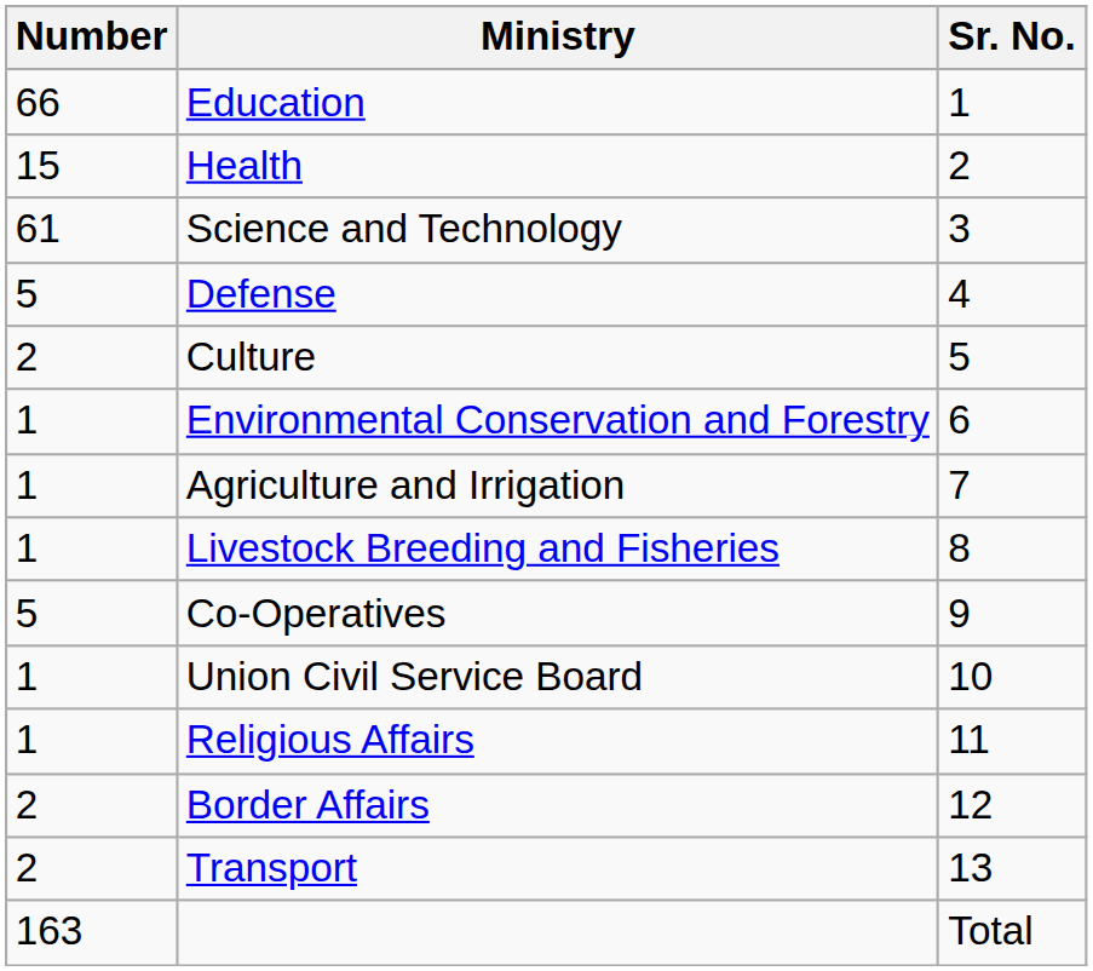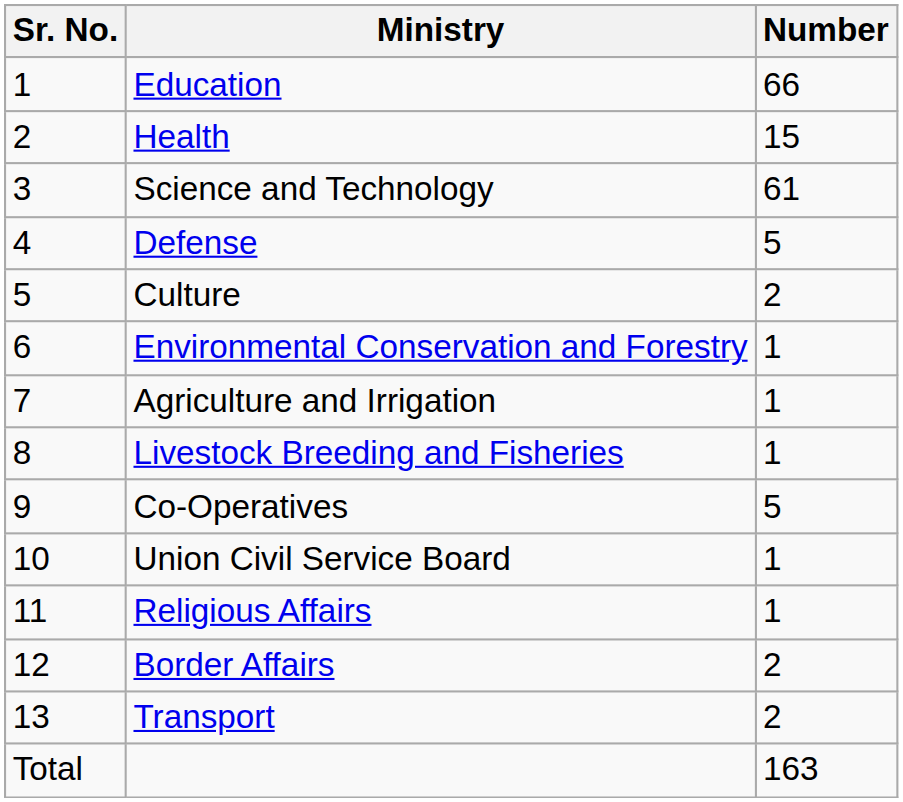columns swapped: Sr. No. <-> Number
